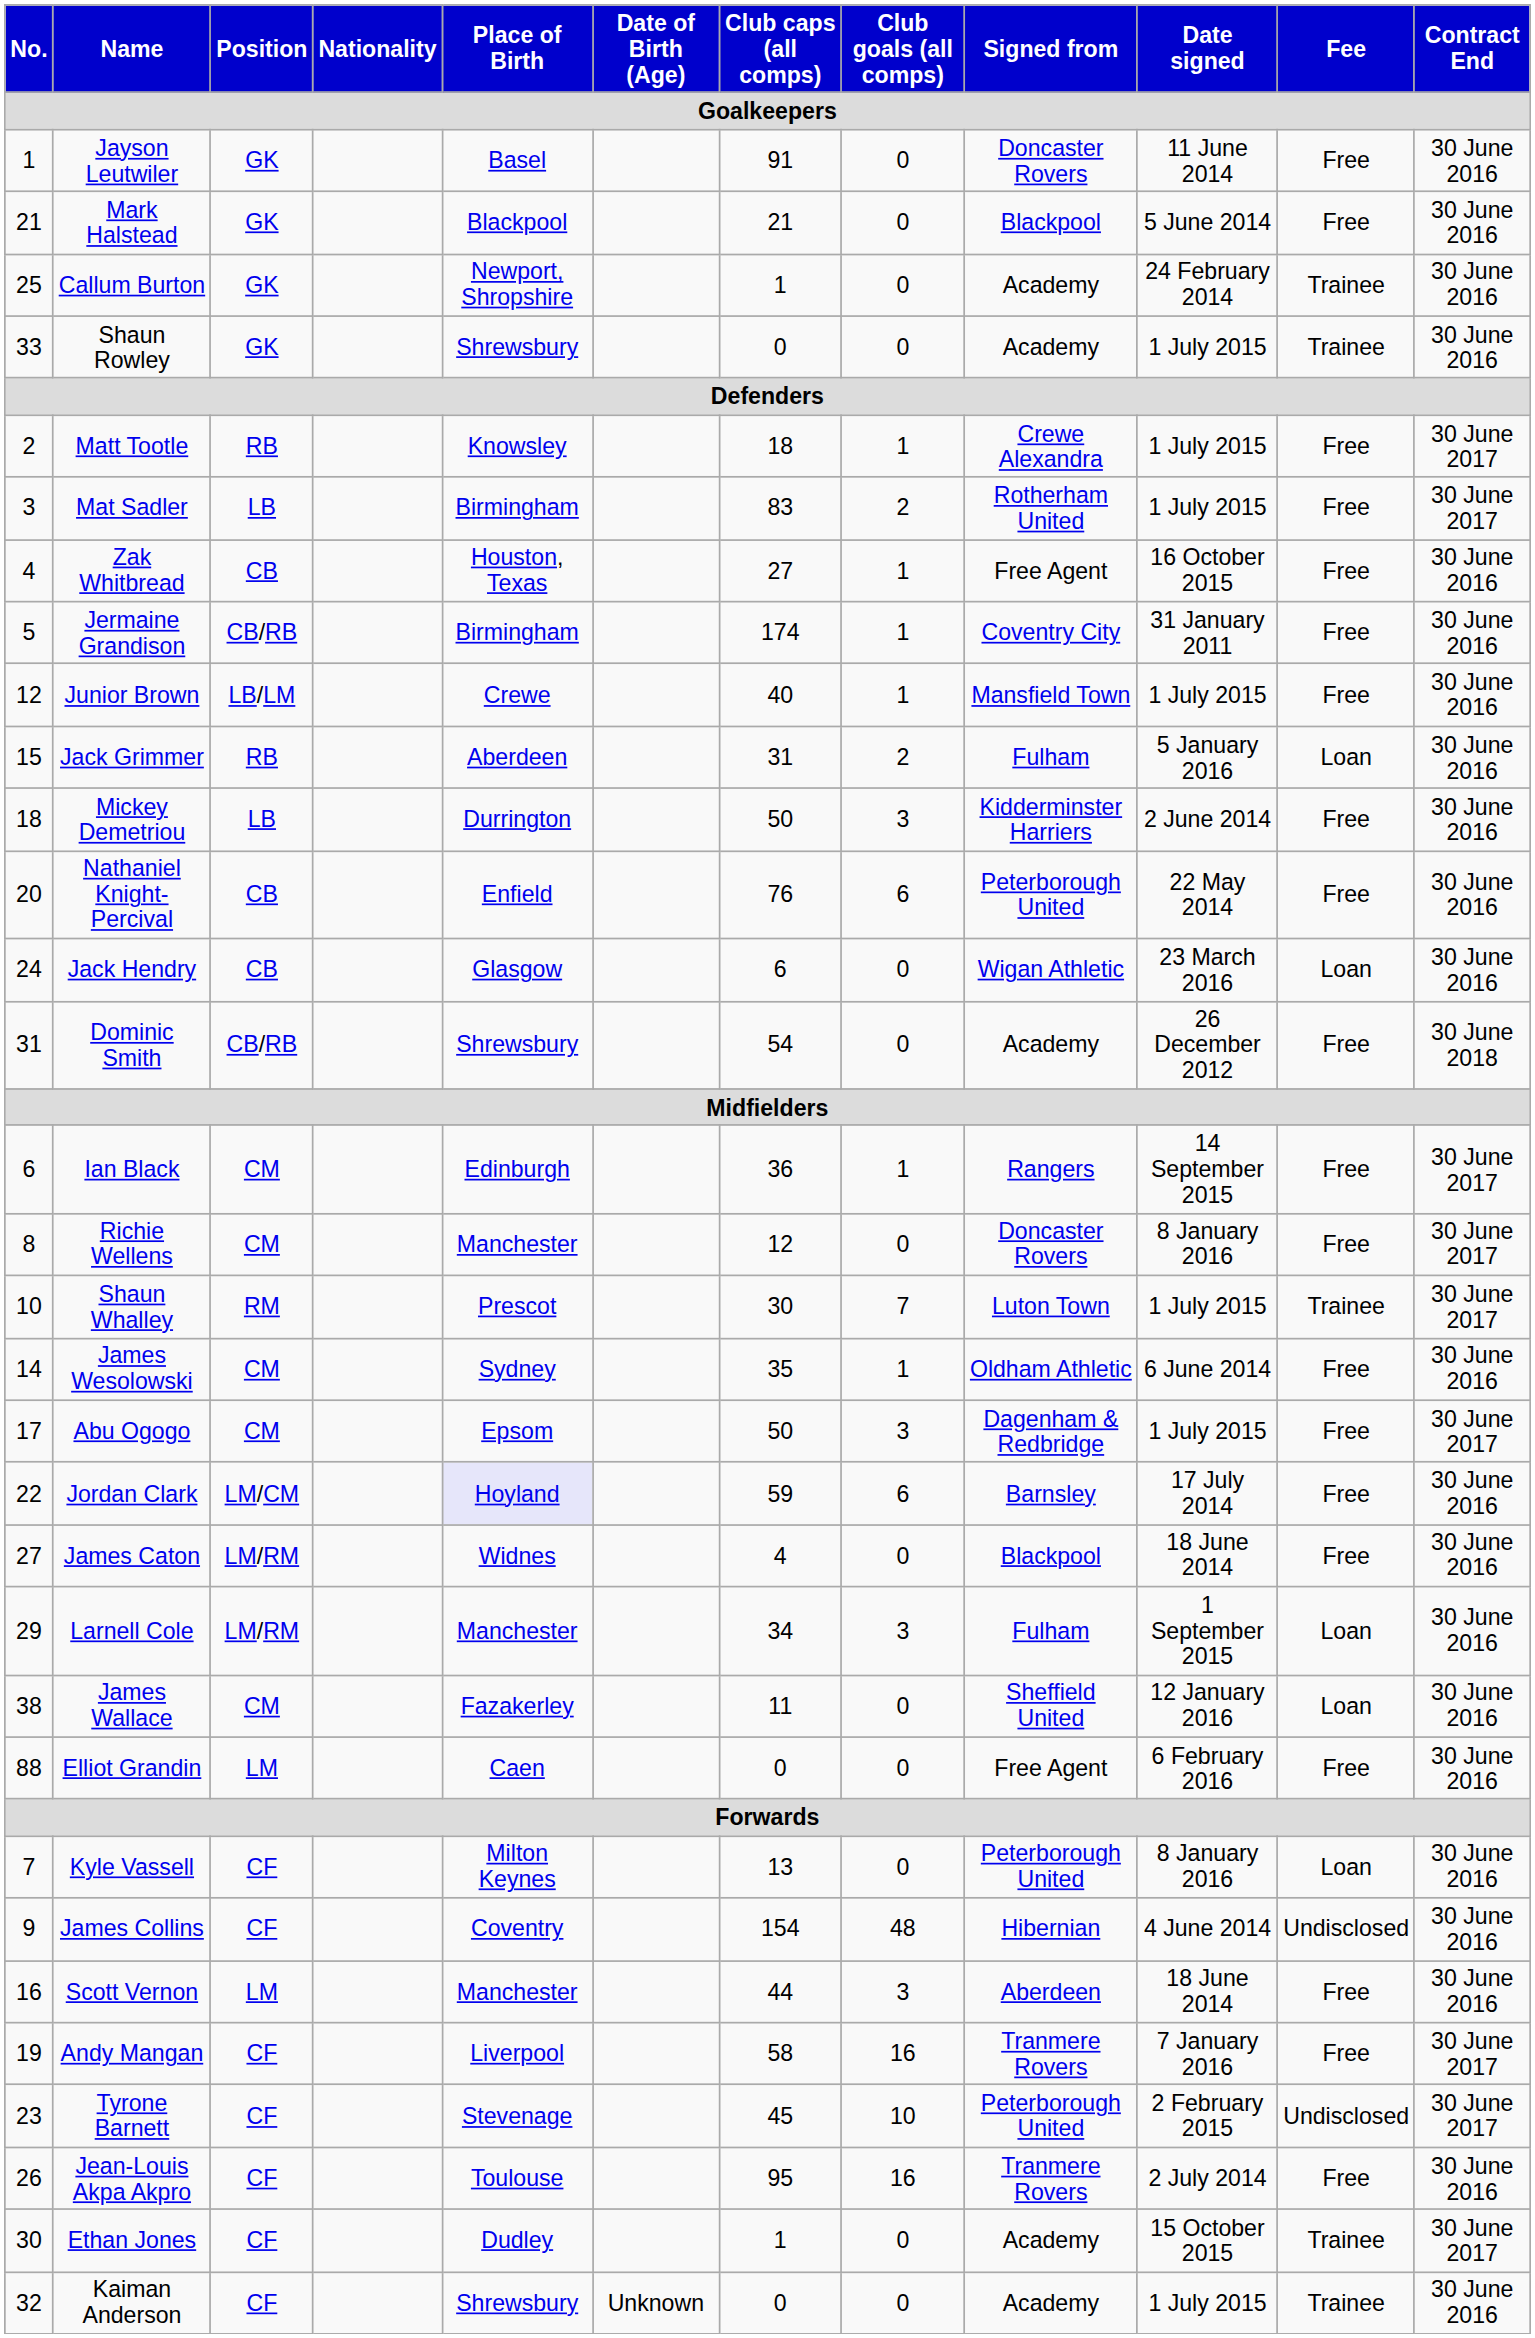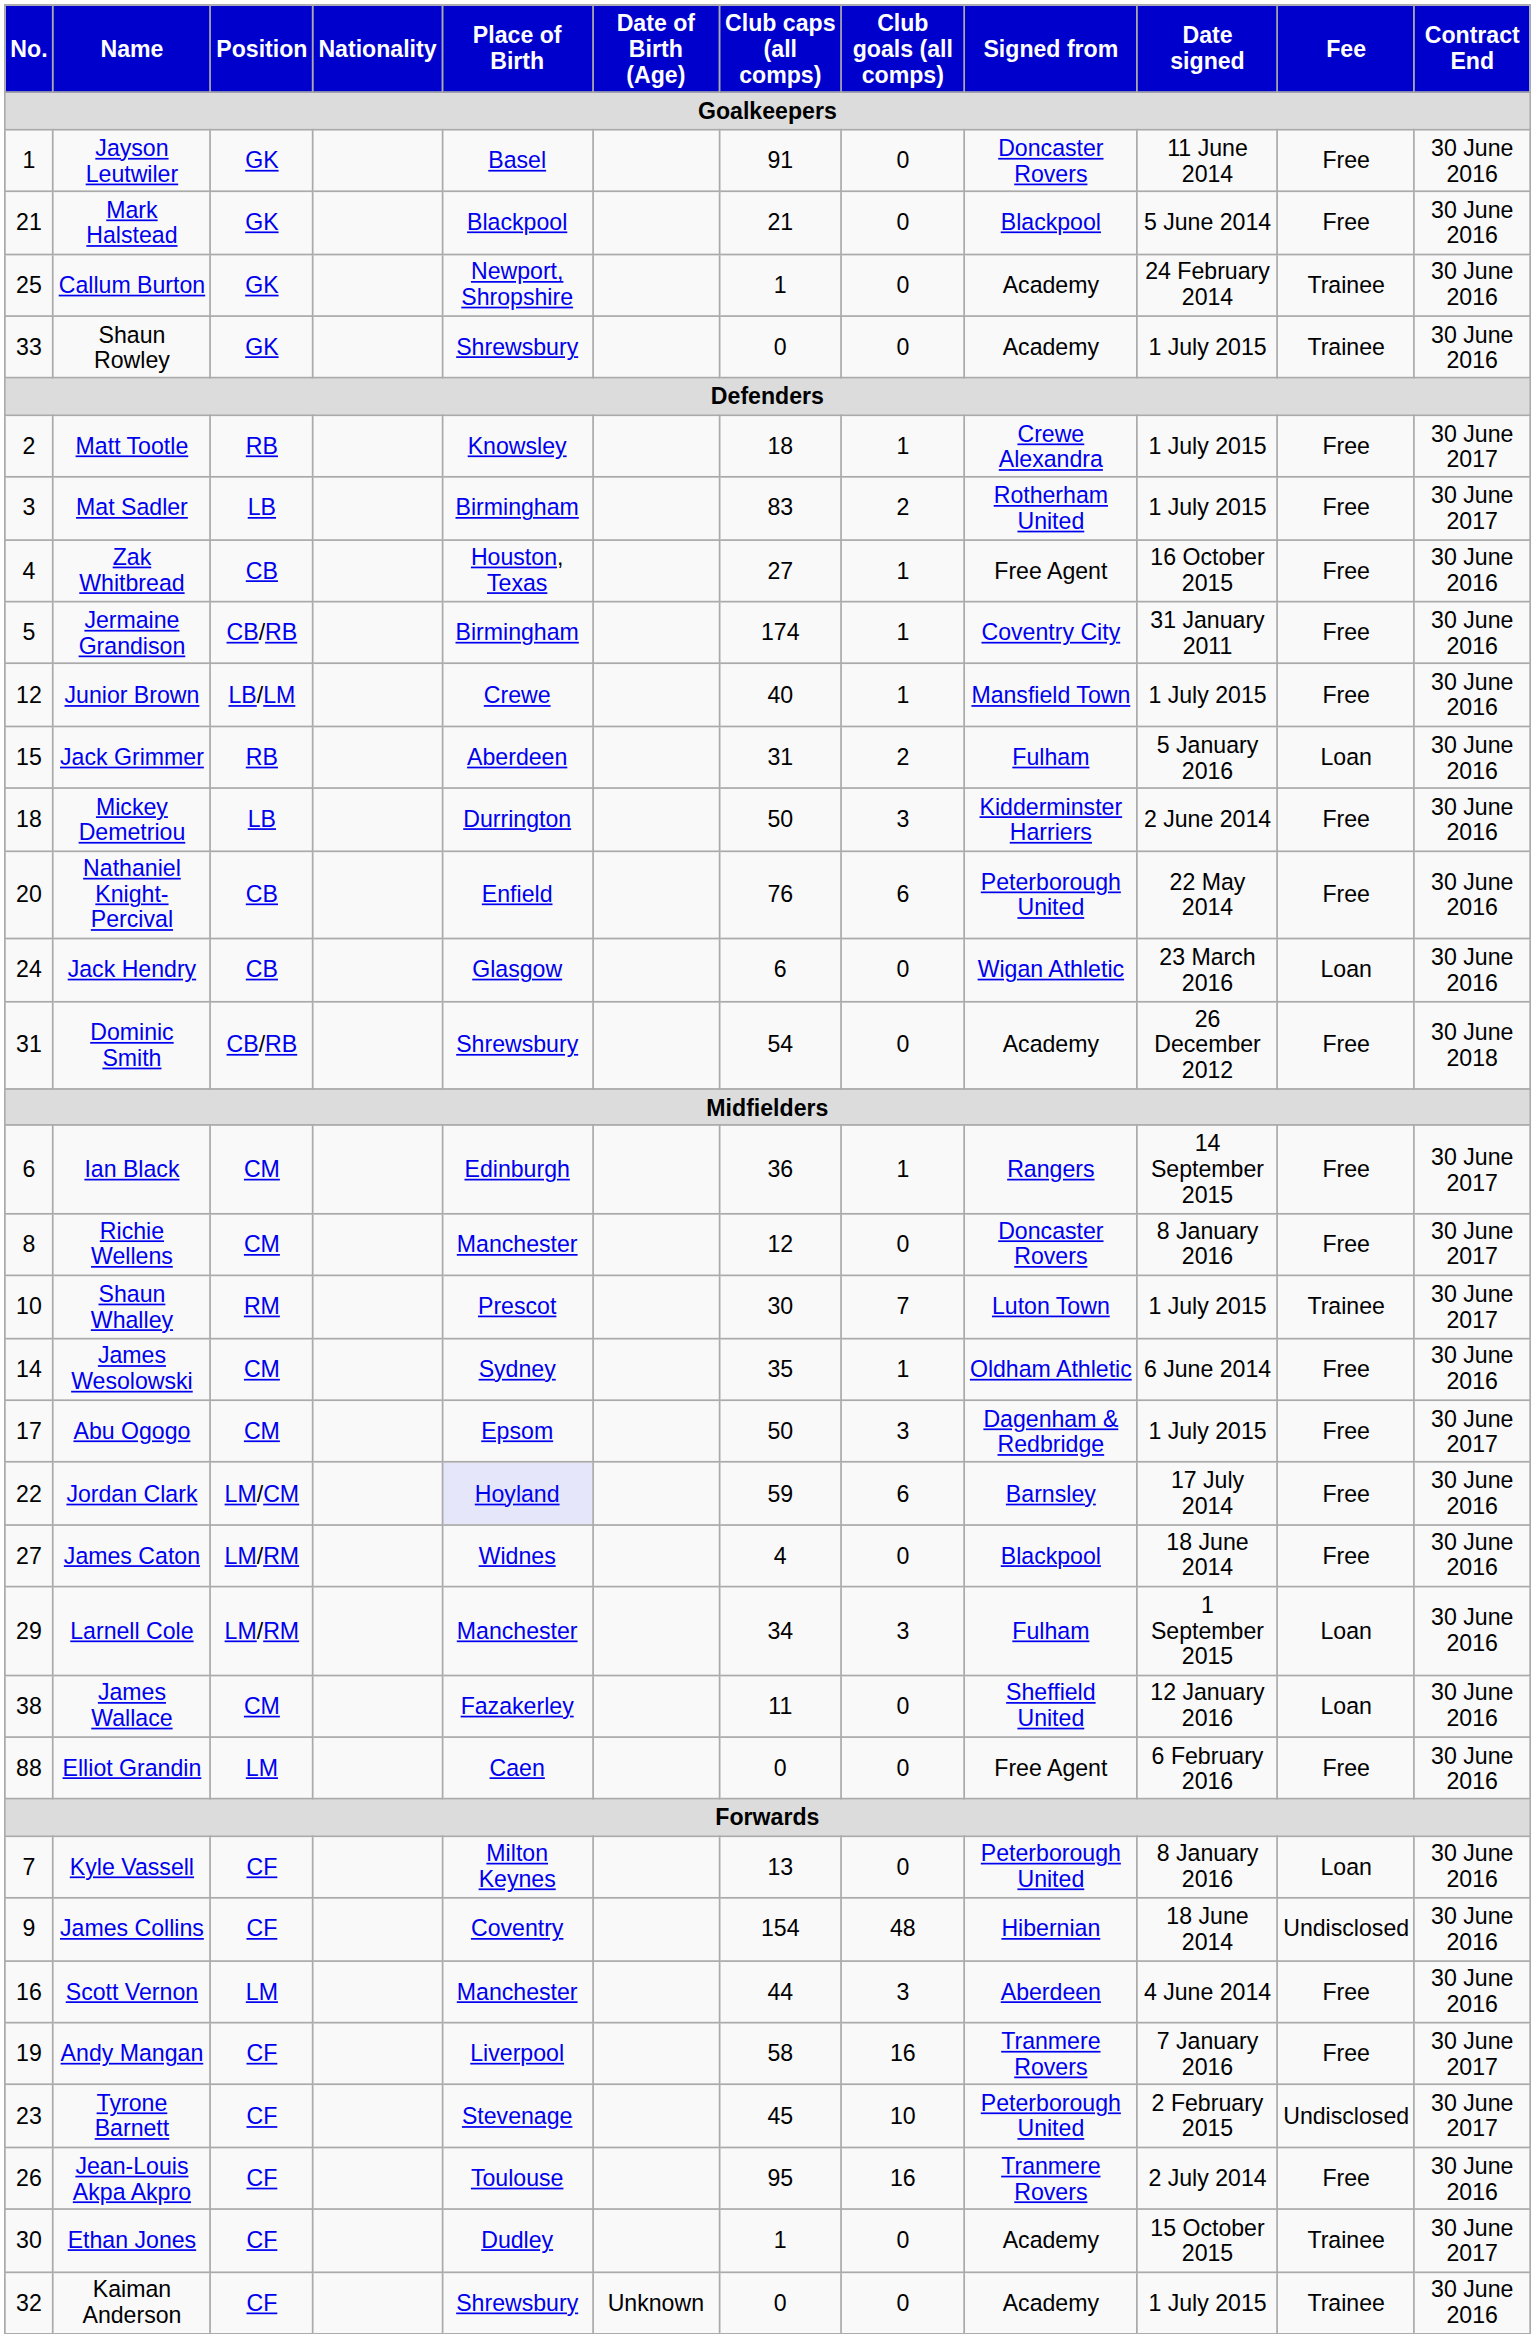James Collins | Date signed: 4 June 2014 -> 18 June 2014
Scott Vernon | Date signed: 18 June 2014 -> 4 June 2014
